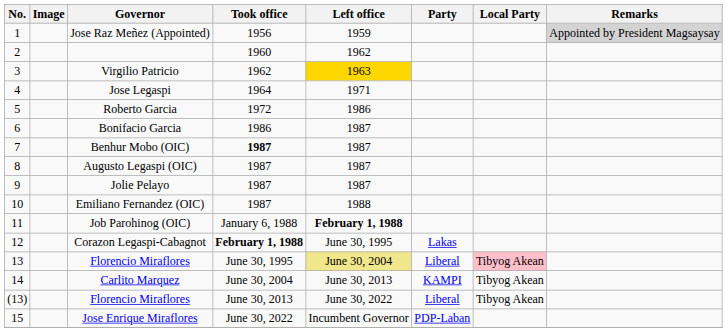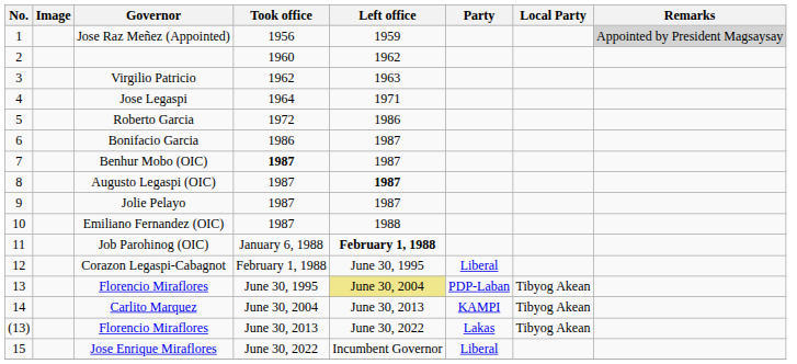Virgilio Patricio | Left office: gold background -> no background
Augusto Legaspi (OIC) | Left office: normal -> bold
Corazon Legaspi-Cabagnot | Took office: bold -> normal
Corazon Legaspi-Cabagnot | Party: Lakas -> Liberal
13 / Florencio Miraflores | Party: Liberal -> PDP-Laban
13 / Florencio Miraflores | Local Party: pink background -> no background
(13) / Florencio Miraflores | Party: Liberal -> Lakas
Jose Enrique Miraflores | Party: PDP-Laban -> Liberal
